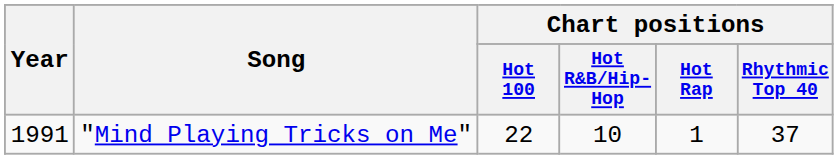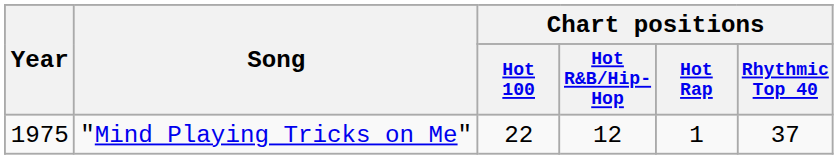"Mind Playing Tricks on Me" | Year: 1991 -> 1975
"Mind Playing Tricks on Me" | Chart positions / Hot R&B/Hip-Hop: 10 -> 12
